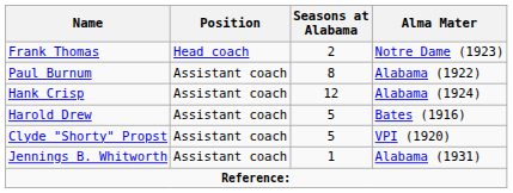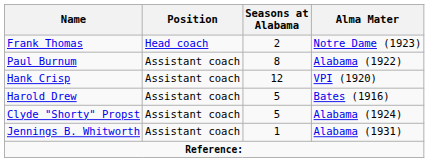Hank Crisp | Alma Mater: Alabama (1924) -> VPI (1920)
Clyde "Shorty" Propst | Alma Mater: VPI (1920) -> Alabama (1924)
